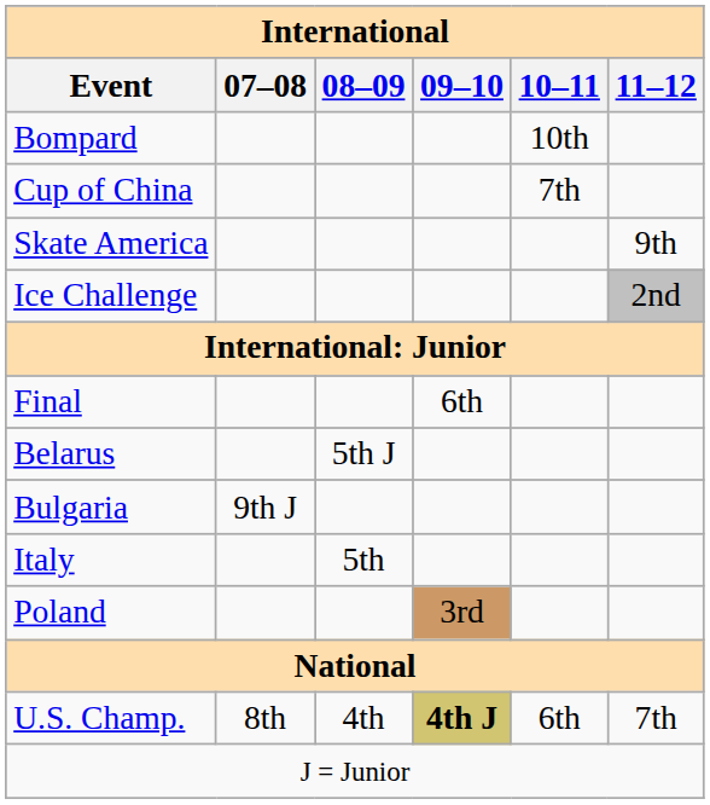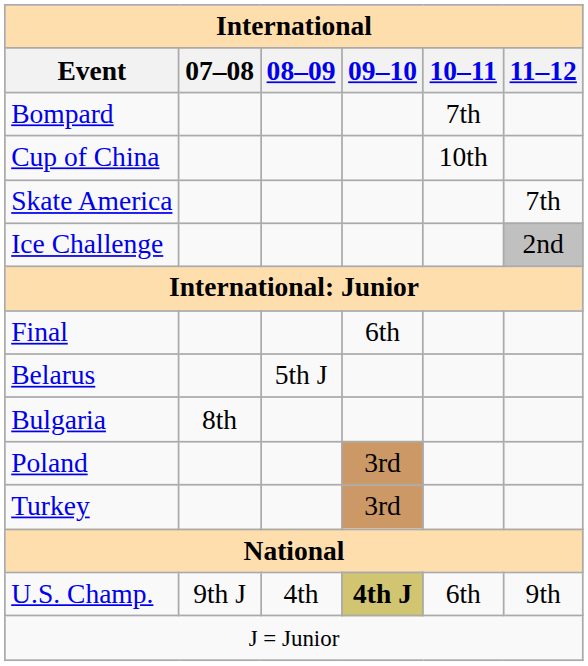Bompard | 10–11: 10th -> 7th
Cup of China | 10–11: 7th -> 10th
Skate America | 11–12: 9th -> 7th
Bulgaria | 07–08: 9th J -> 8th
- row: Italy | 5th
+ row: Turkey | 3rd
U.S. Champ. | 07–08: 8th -> 9th J
U.S. Champ. | 11–12: 7th -> 9th
